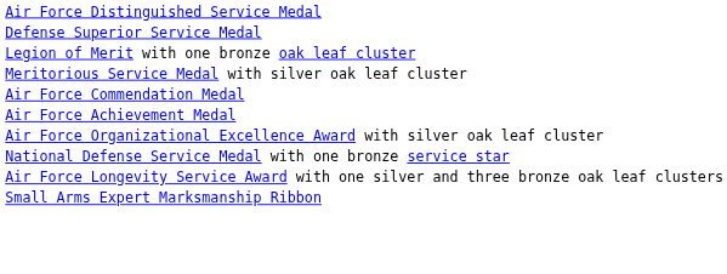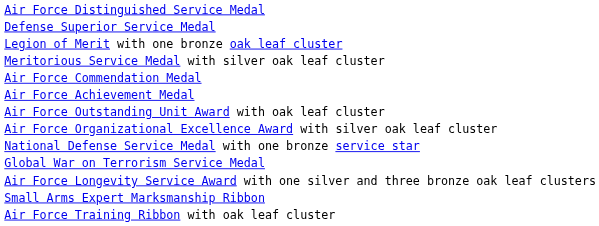+ row: Air Force Outstanding Unit Award with oak leaf cluster
+ row: Global War on Terrorism Service Medal
+ row: Air Force Training Ribbon with oak leaf cluster
